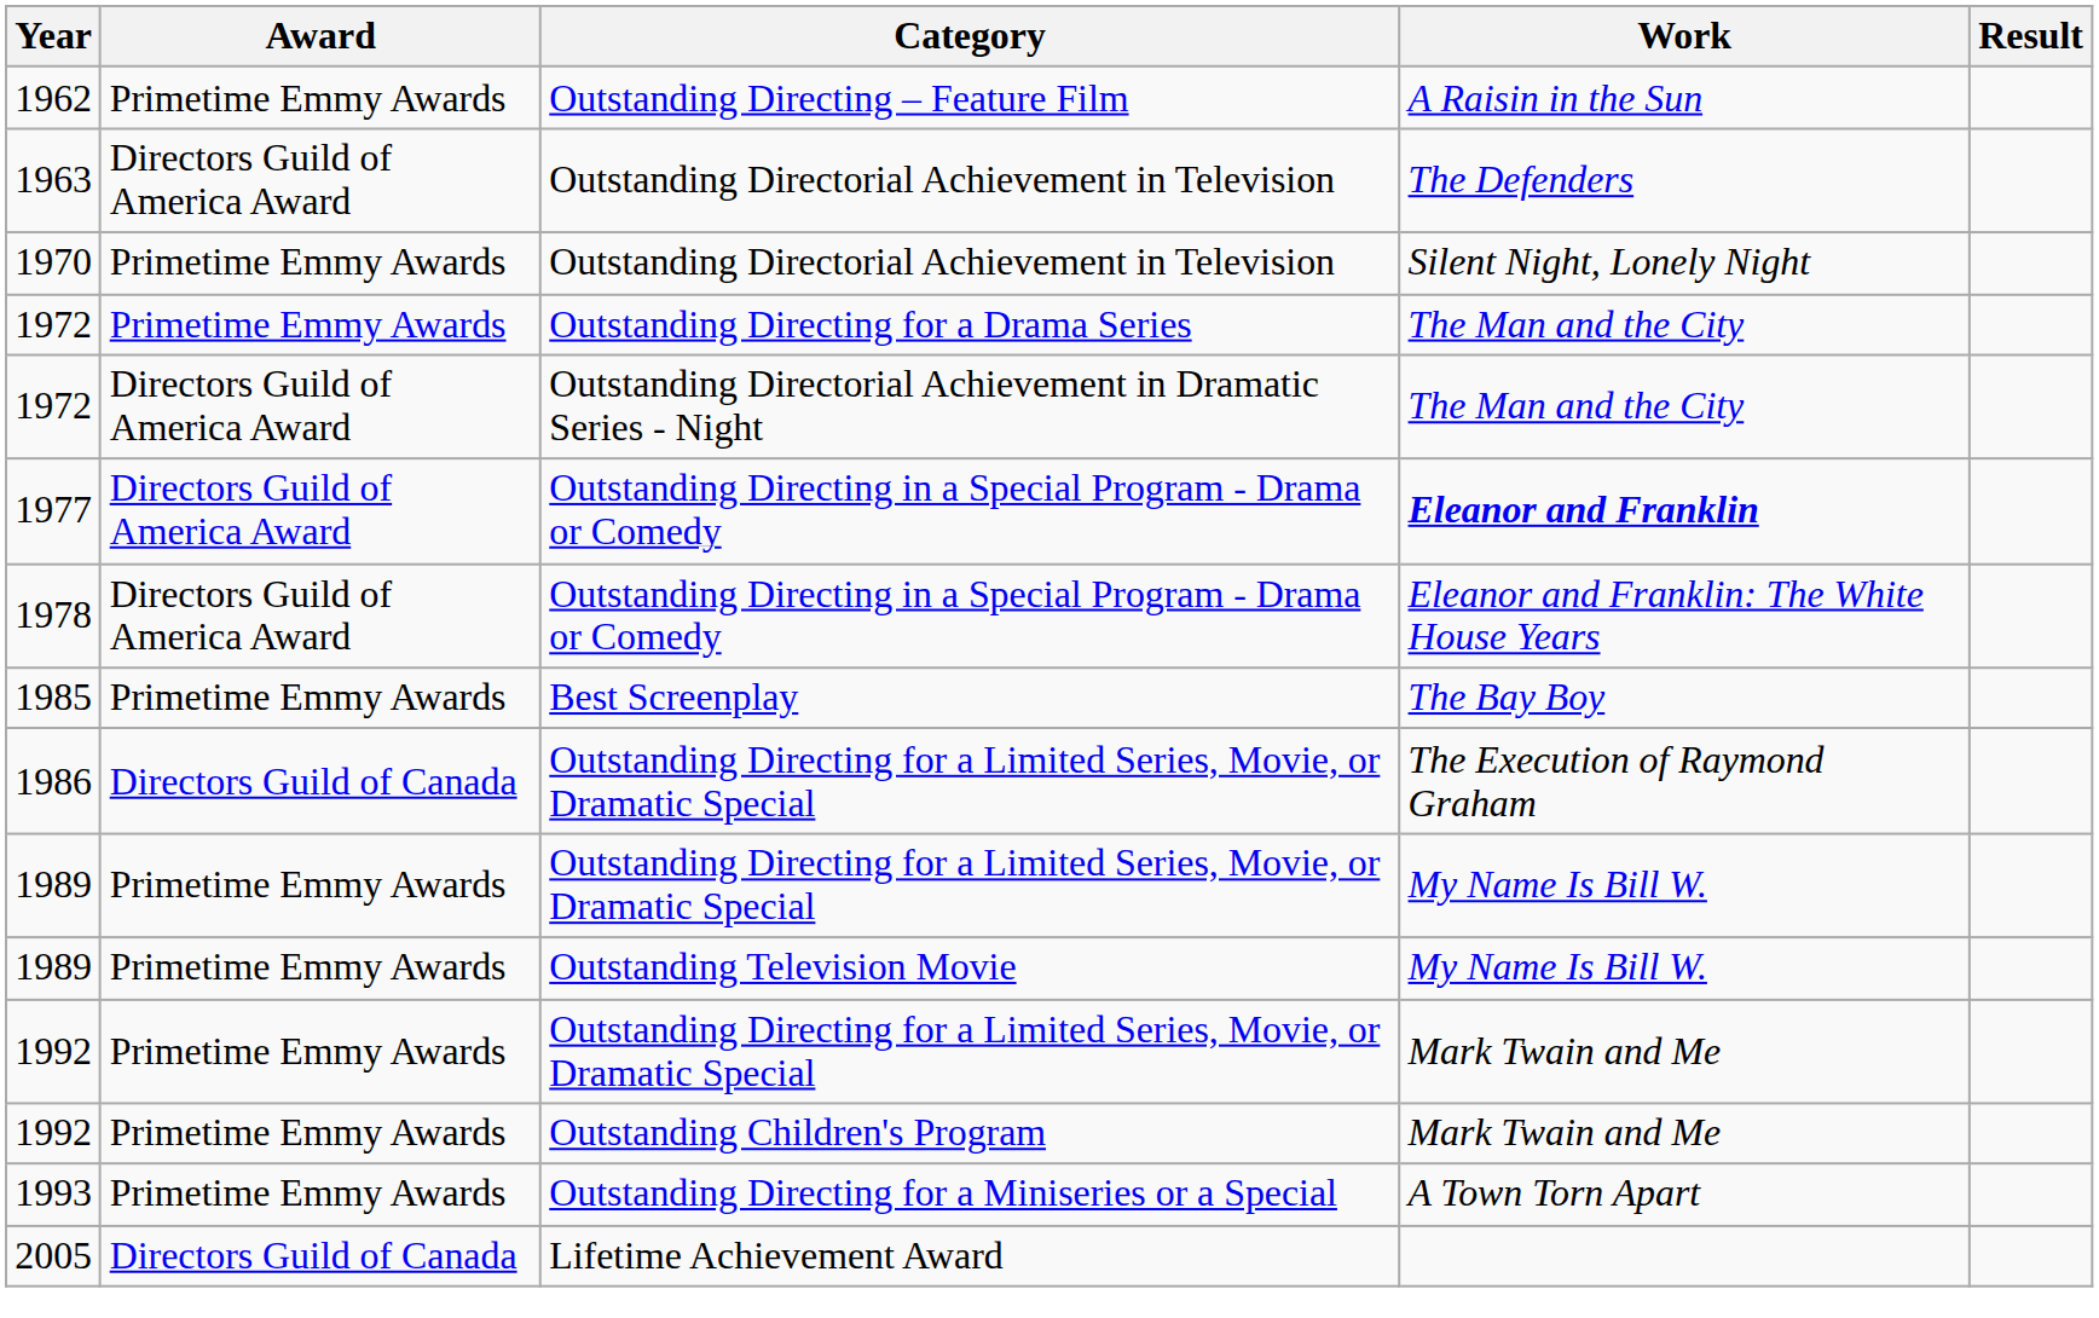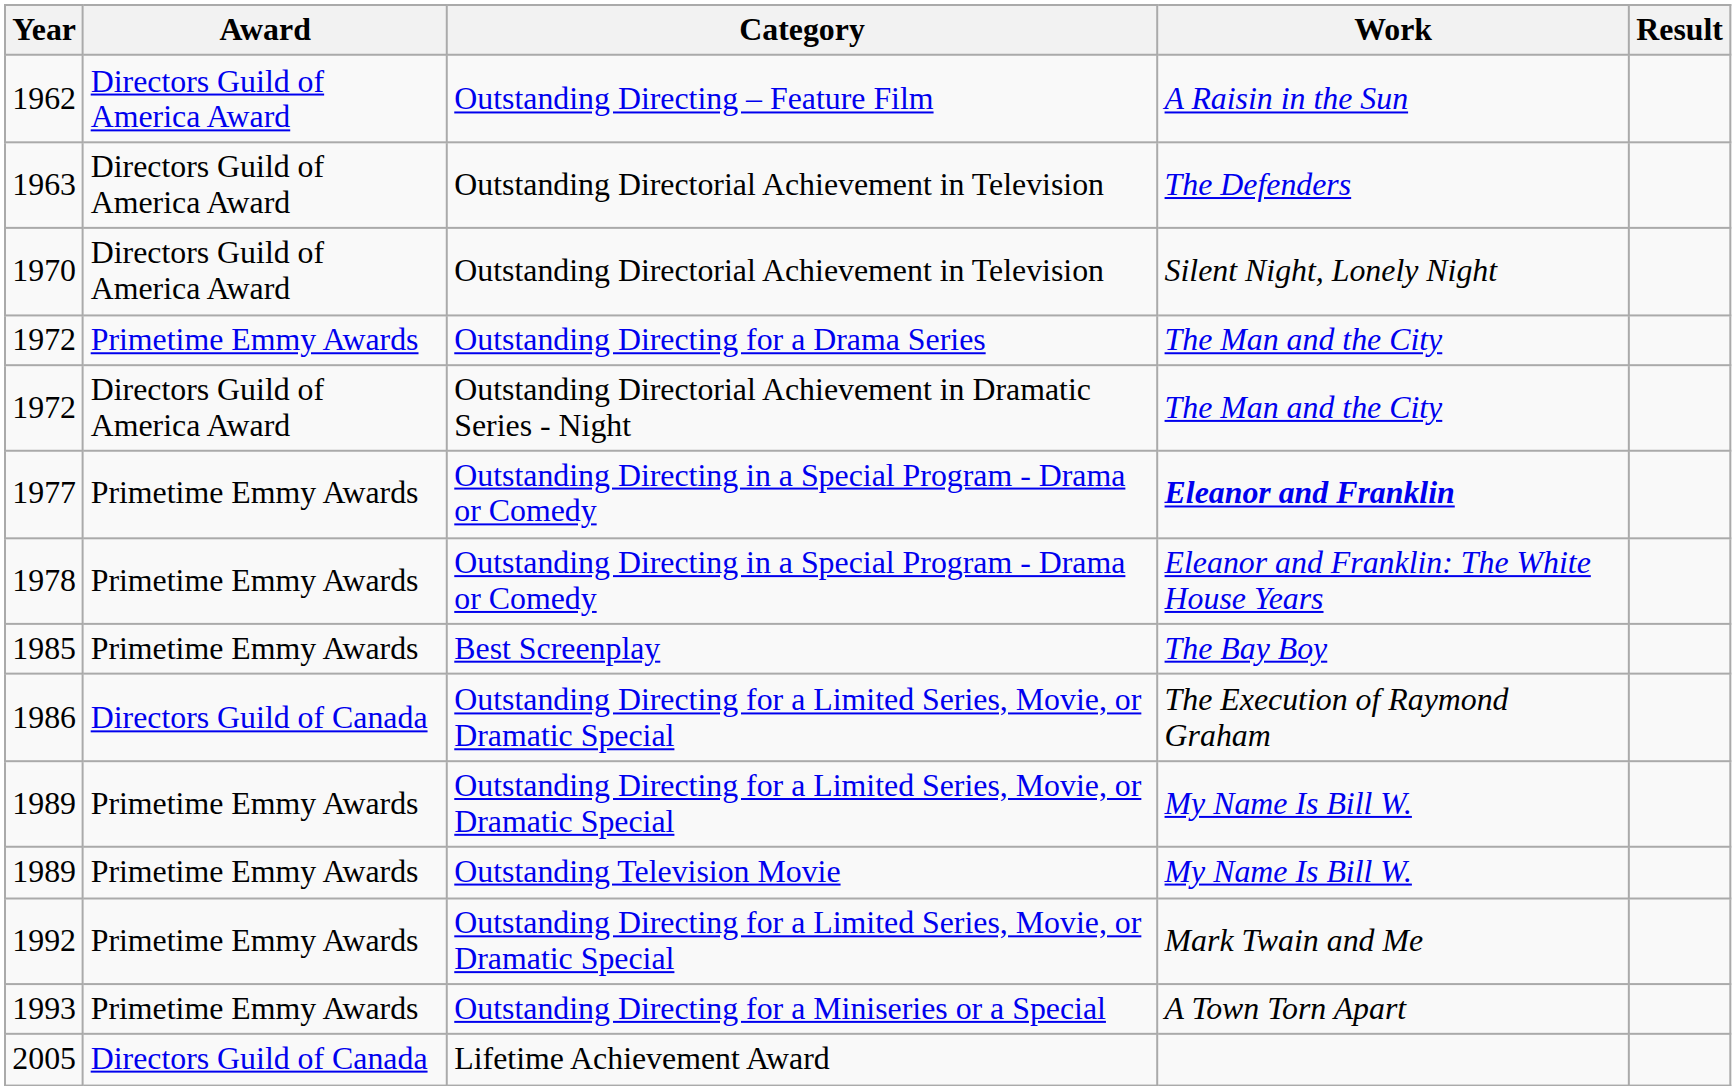1962 | Award: Primetime Emmy Awards -> Directors Guild of America Award
1970 | Award: Primetime Emmy Awards -> Directors Guild of America Award
1977 | Award: Directors Guild of America Award -> Primetime Emmy Awards
1978 | Award: Directors Guild of America Award -> Primetime Emmy Awards
- row: 1992 | Primetime Emmy Awards | Outstanding Children's Program | Mark Twain and Me
